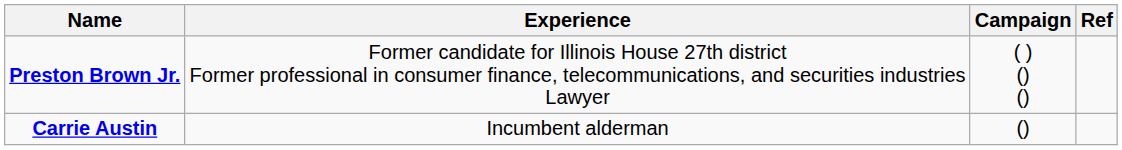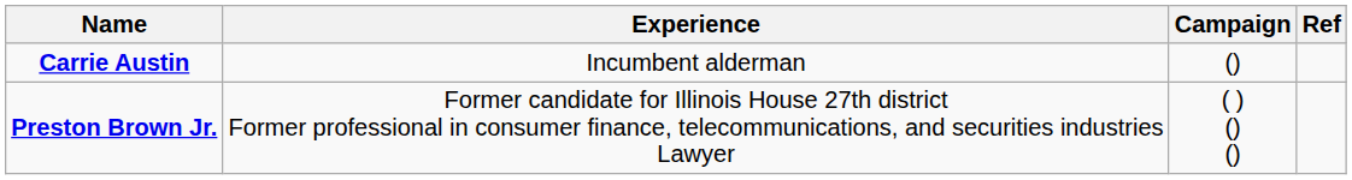rows swapped: Carrie Austin <-> Preston Brown Jr.
